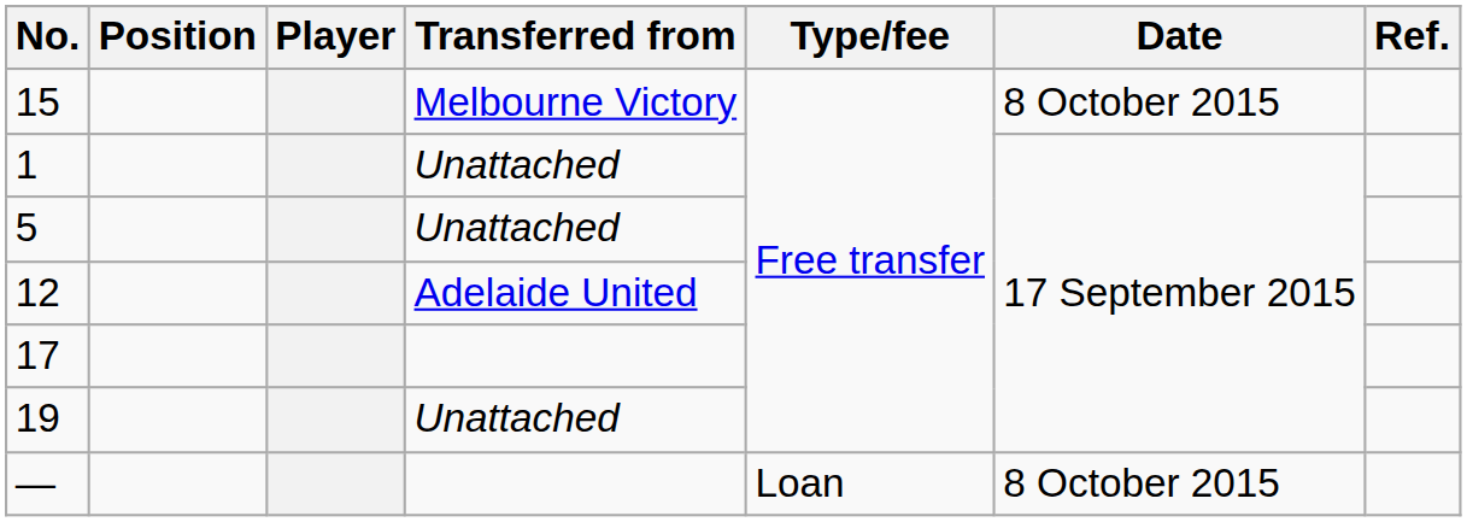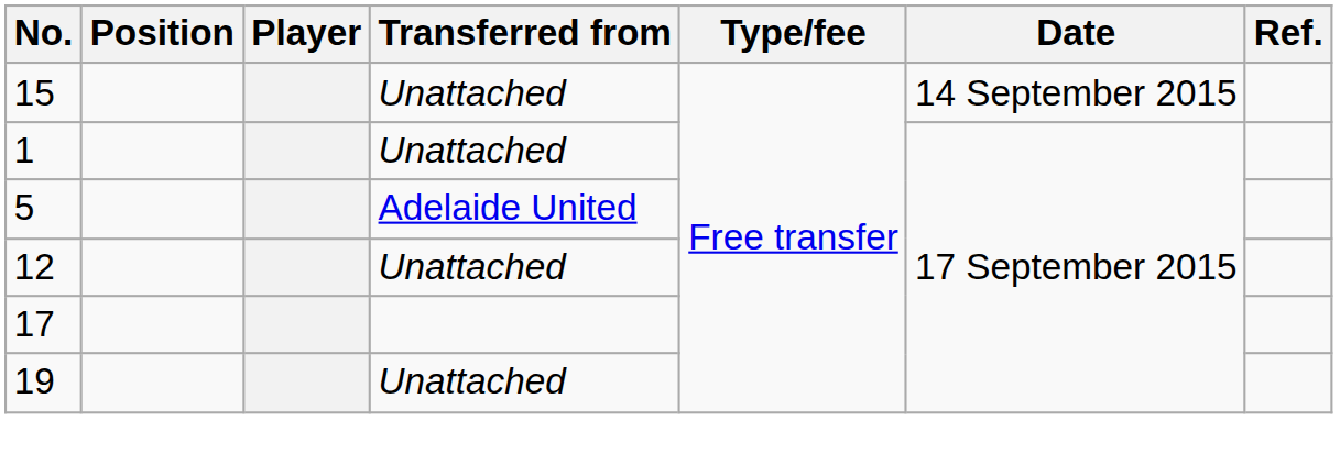15 | Transferred from: Melbourne Victory -> Unattached
15 | Date: 8 October 2015 -> 14 September 2015
5 | Transferred from: Unattached -> Adelaide United
12 | Transferred from: Adelaide United -> Unattached
- row: — | Loan | 8 October 2015
